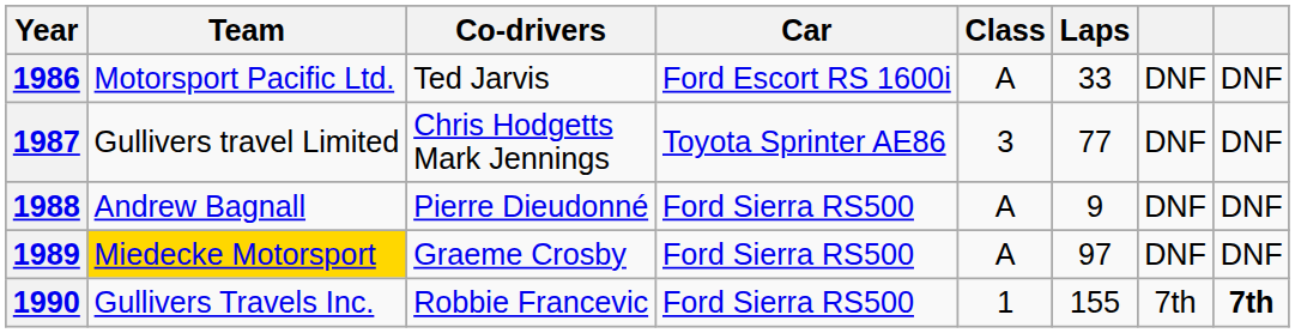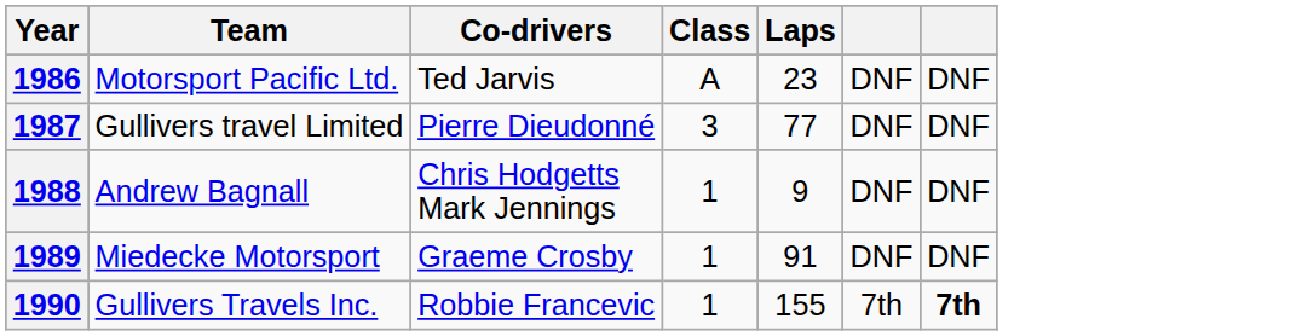- column: Car | Ford Escort RS 1600i | Toyota Sprinter AE86 | Ford Sierra RS500 | Ford Sierra RS500 | Ford Sierra RS500
1986 | Laps: 33 -> 23
1987 | Co-drivers: Chris Hodgetts Mark Jennings -> Pierre Dieudonné
1988 | Co-drivers: Pierre Dieudonné -> Chris Hodgetts Mark Jennings
1988 | Class: A -> 1
1989 | Team: gold background -> no background
1989 | Class: A -> 1
1989 | Laps: 97 -> 91
